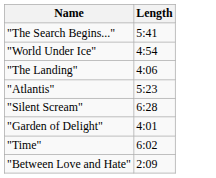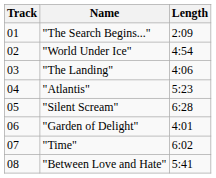+ column: Track | 01 | 02 | 03 | 04 | 05 | 06 | 07 | 08
"The Search Begins..." | Length: 5:41 -> 2:09
"Between Love and Hate" | Length: 2:09 -> 5:41
